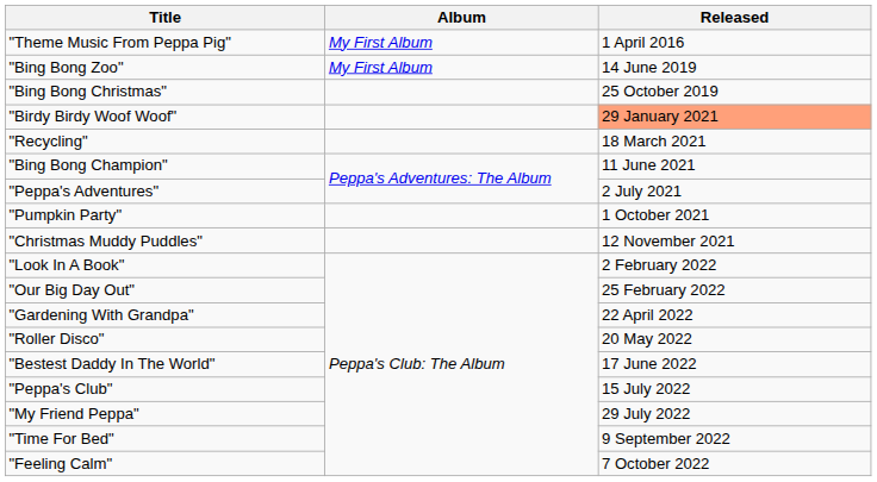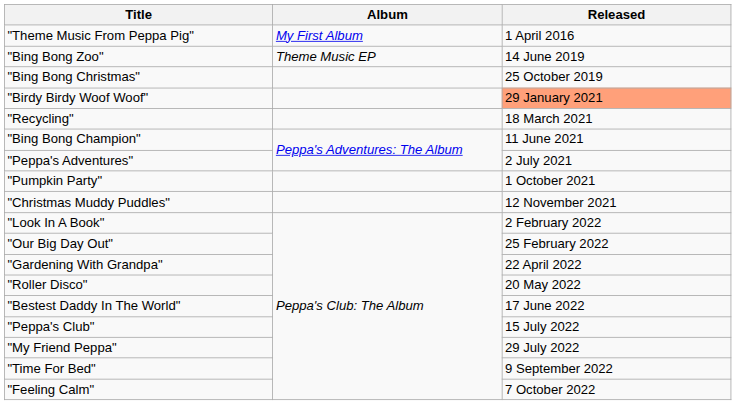"Bing Bong Zoo" | Album: My First Album -> Theme Music EP
